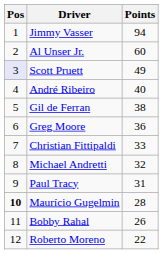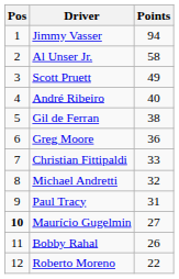Al Unser Jr. | Points: 60 -> 58
Scott Pruett | Pos: lavender background -> no background
Maurício Gugelmin | Points: 28 -> 27
